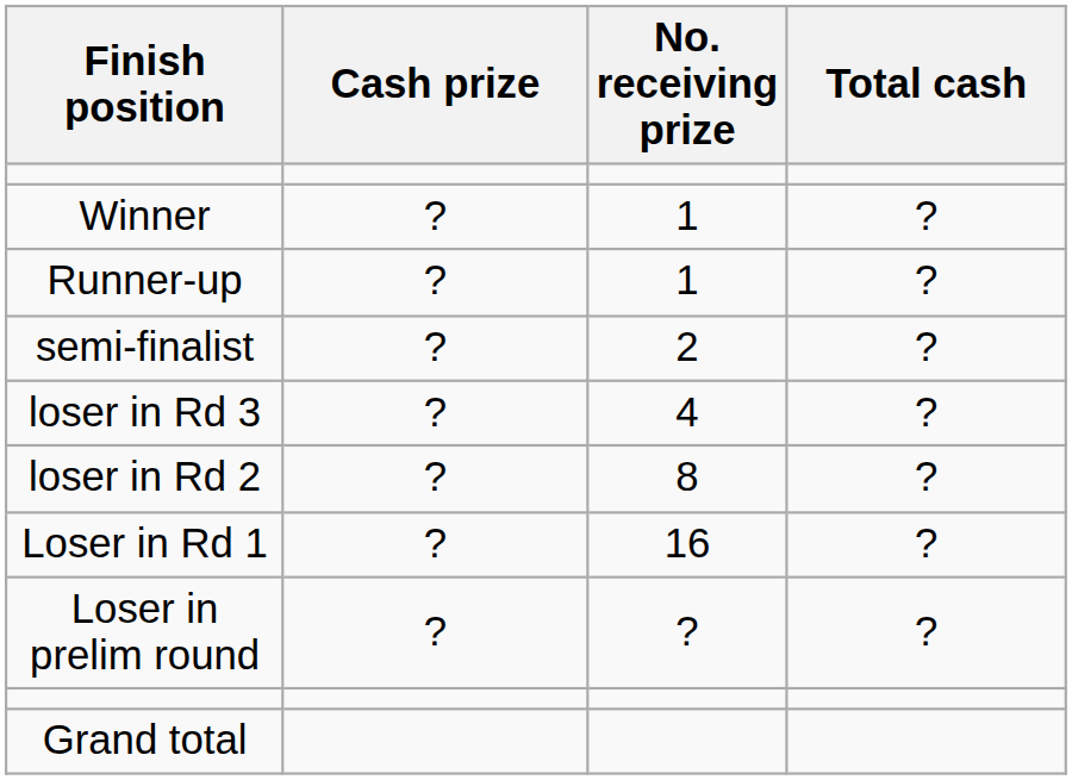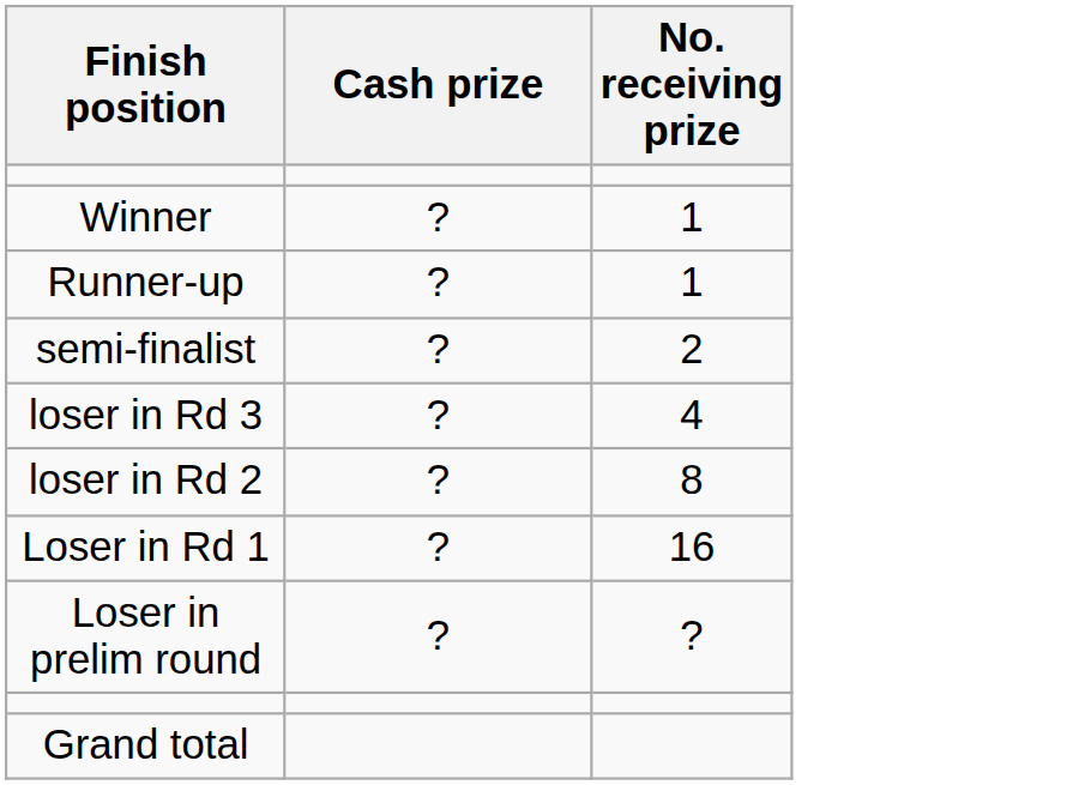- column: Total cash | ? | ? | ? | ? | ? | ? | ?
